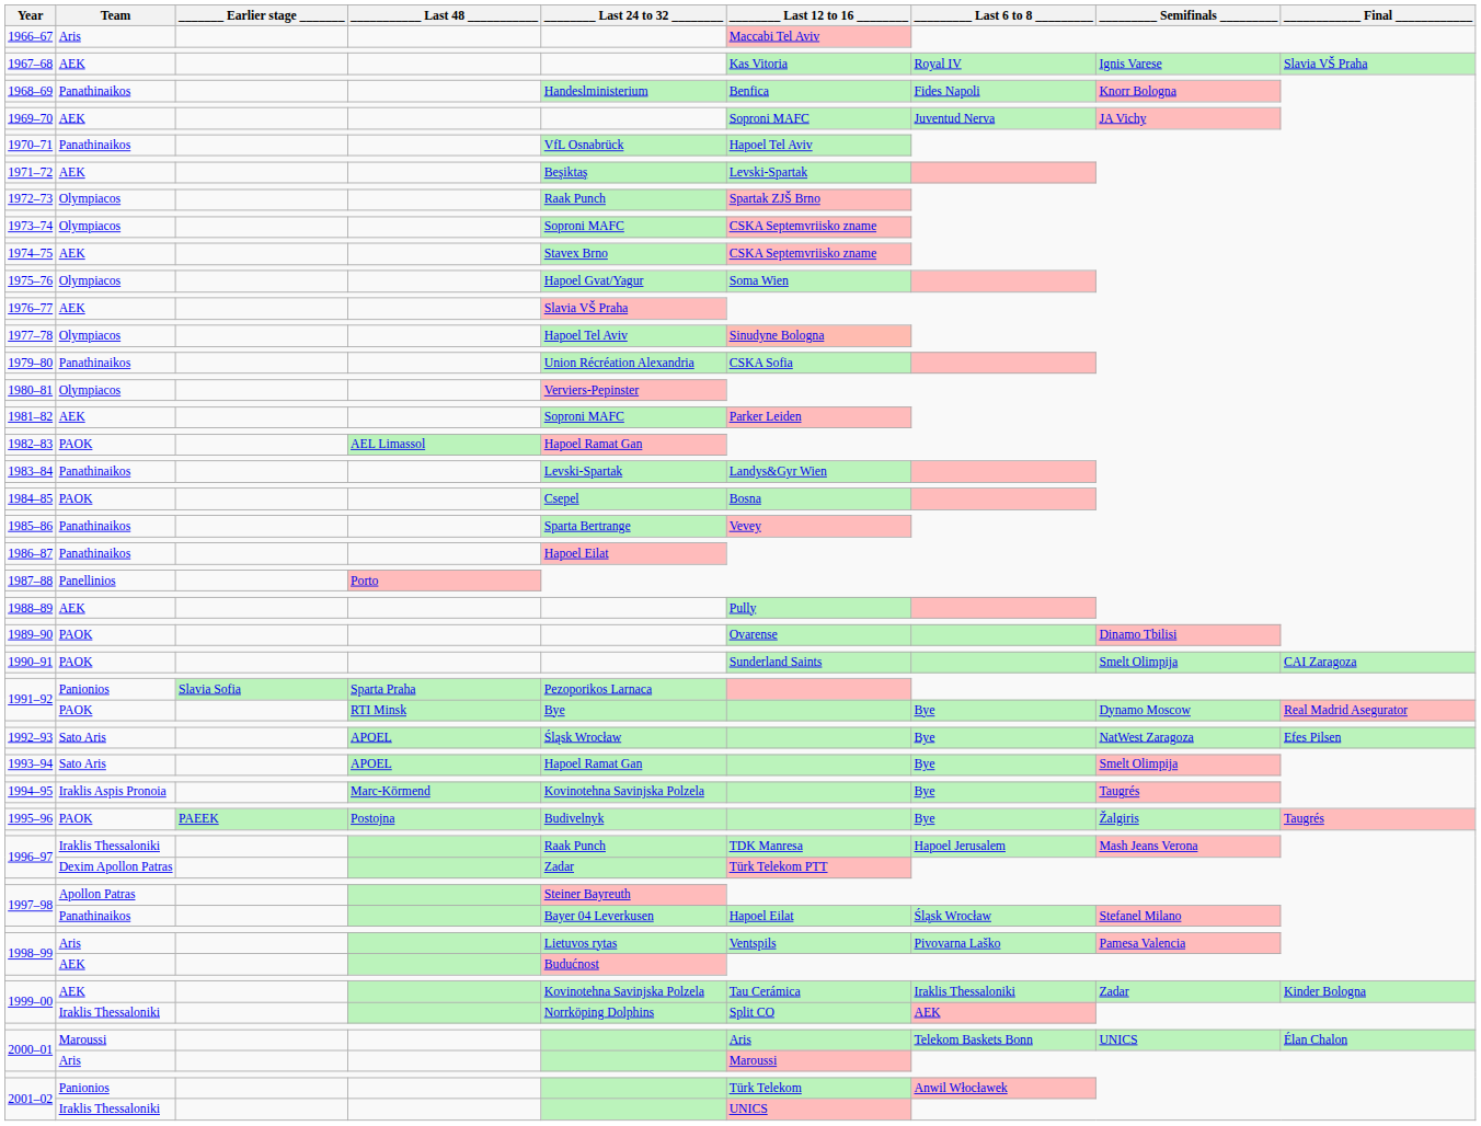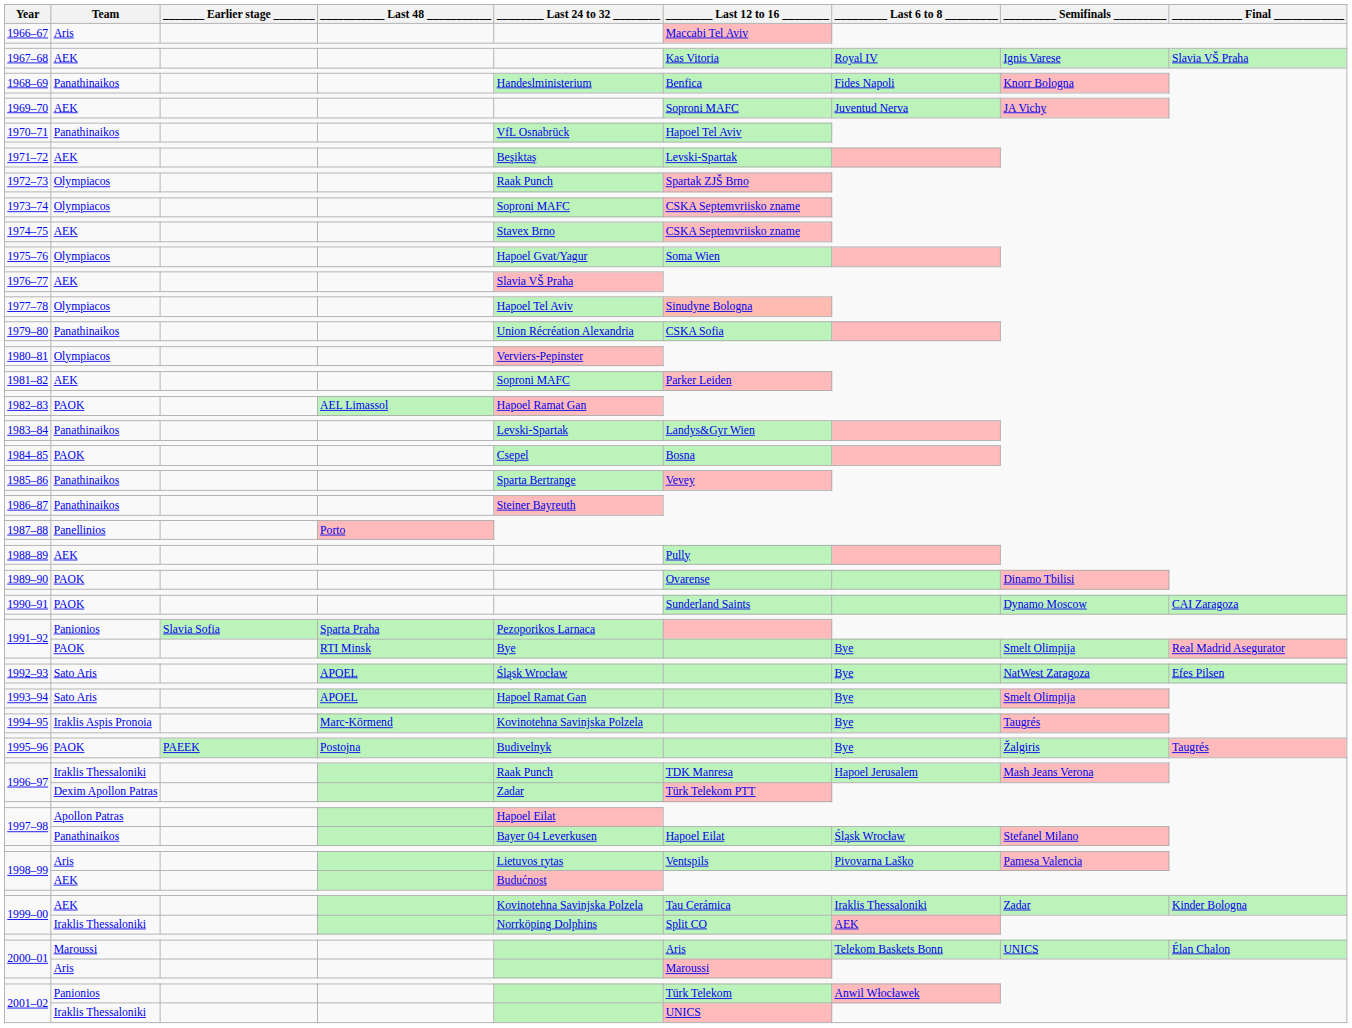1986–87 | ________ Last 24 to 32 ________: Hapoel Eilat -> Steiner Bayreuth
1990–91 | _________ Semifinals _________: Smelt Olimpija -> Dynamo Moscow
1991–92 / PAOK | _________ Semifinals _________: Dynamo Moscow -> Smelt Olimpija
1997–98 / Apollon Patras | ________ Last 24 to 32 ________: Steiner Bayreuth -> Hapoel Eilat
